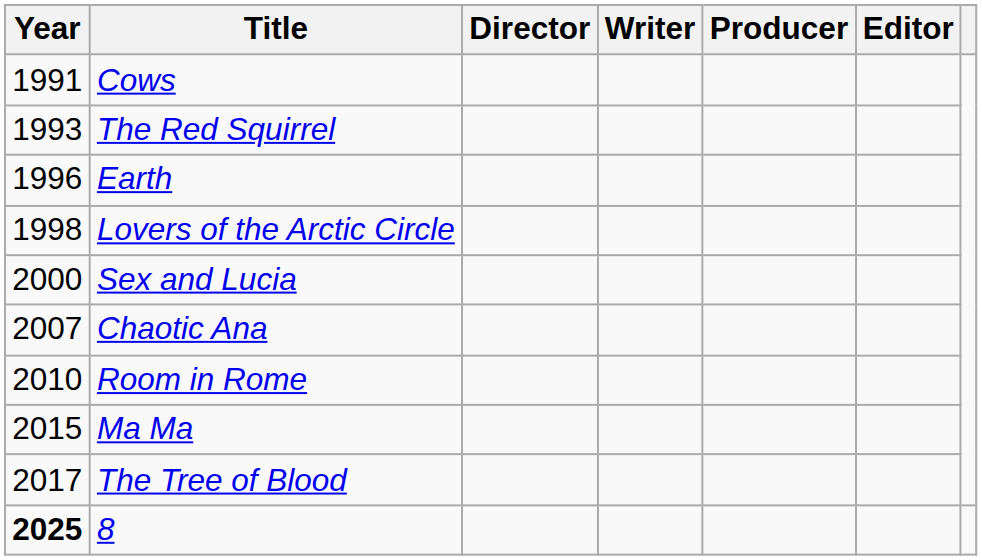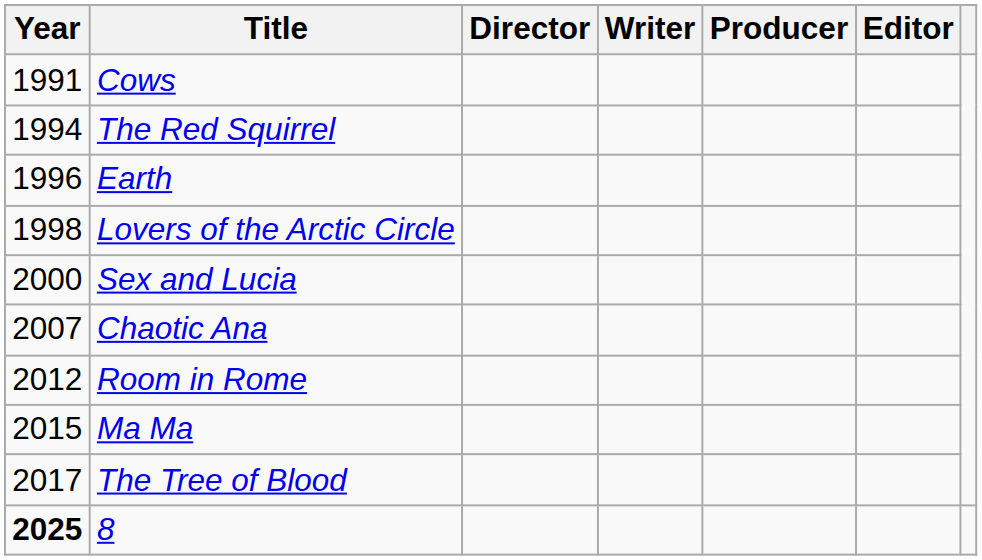The Red Squirrel | Year: 1993 -> 1994
Room in Rome | Year: 2010 -> 2012
